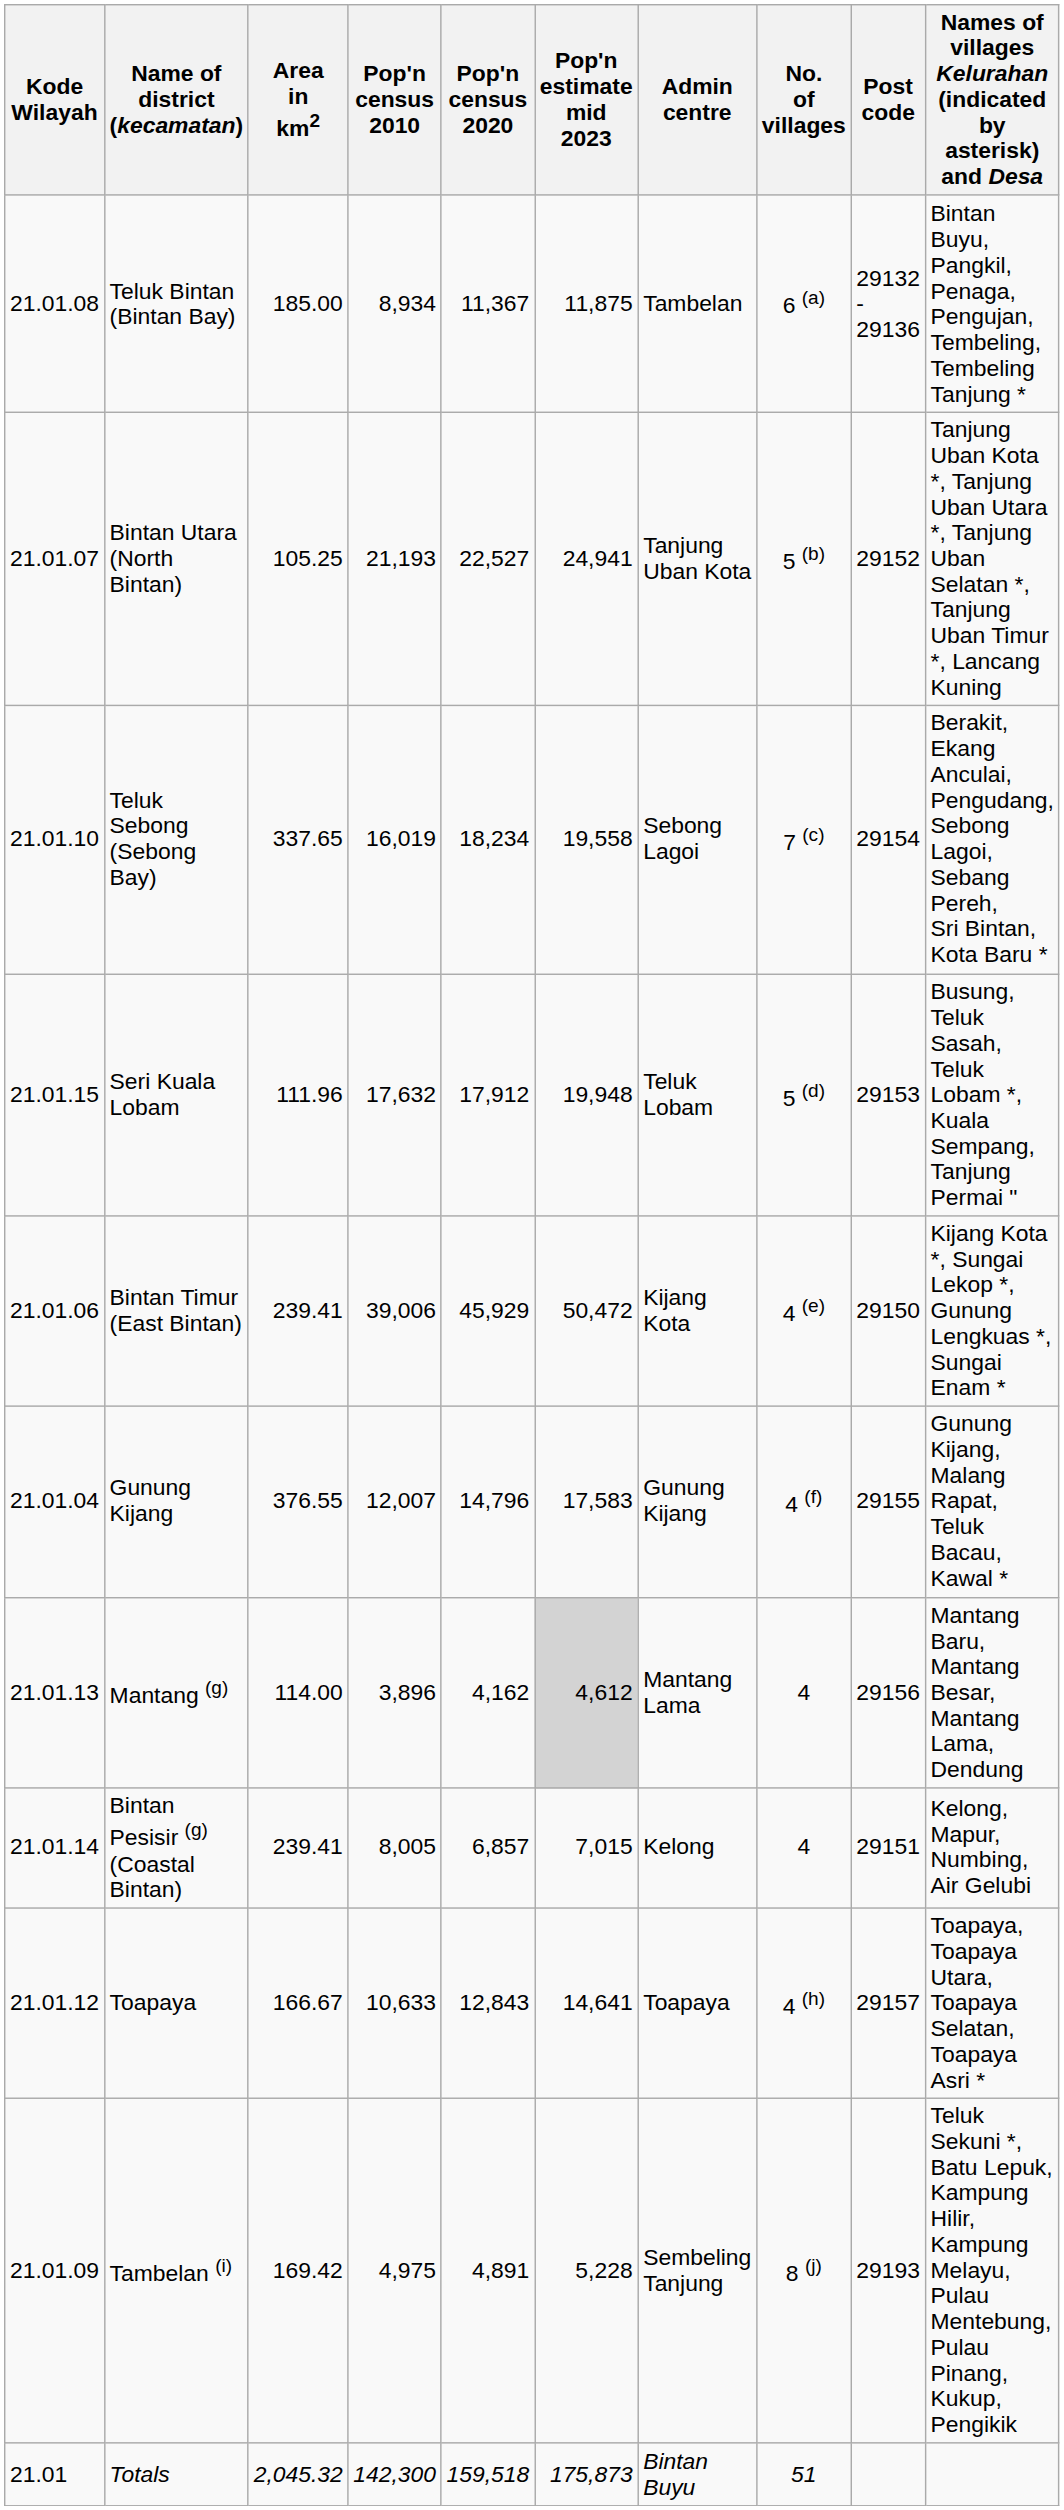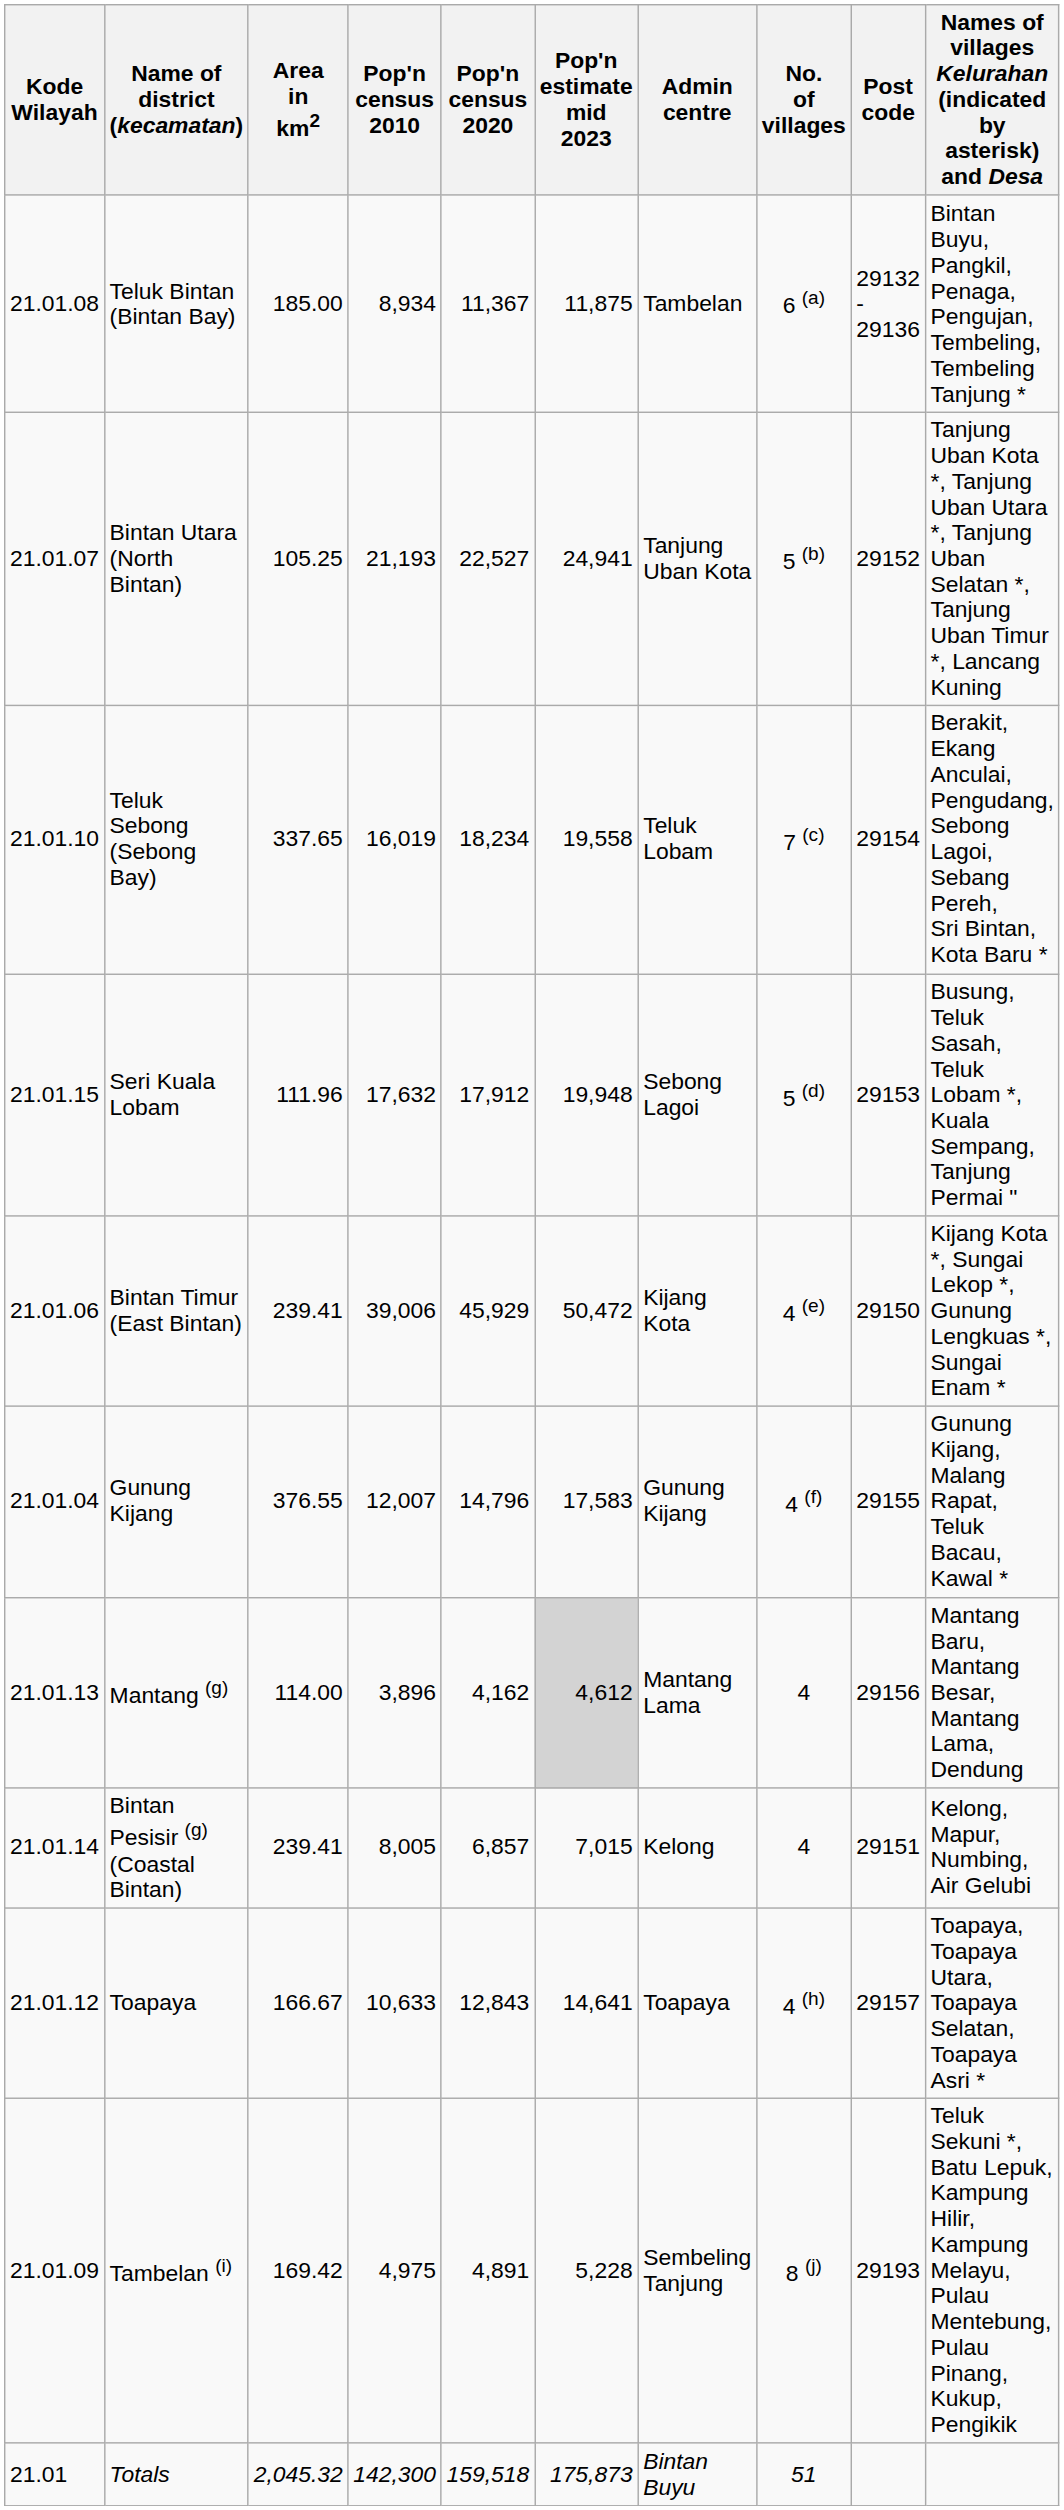Teluk Sebong (Sebong Bay) | Admin centre: Sebong Lagoi -> Teluk Lobam
Seri Kuala Lobam | Admin centre: Teluk Lobam -> Sebong Lagoi
